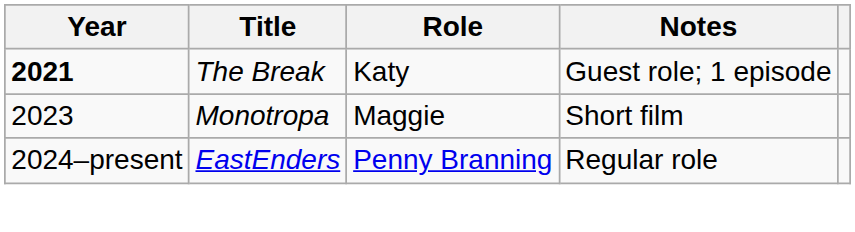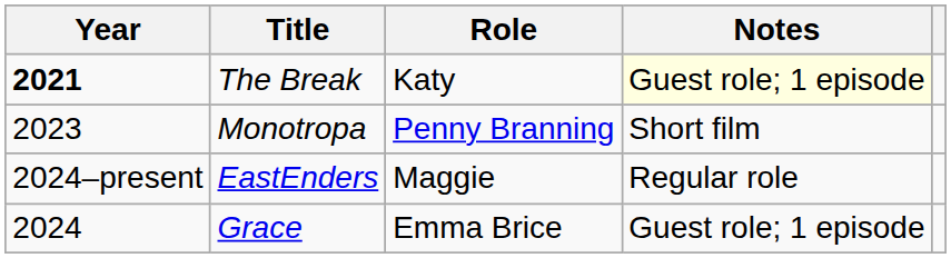The Break | Notes: no background -> lightyellow background
Monotropa | Role: Maggie -> Penny Branning
EastEnders | Role: Penny Branning -> Maggie
+ row: 2024 | Grace | Emma Brice | Guest role; 1 episode
